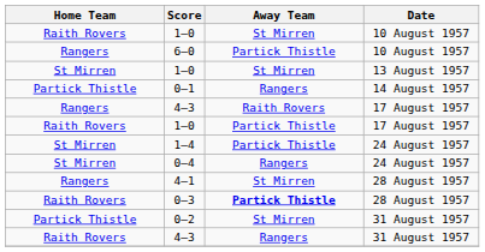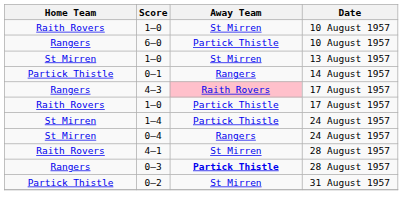4–3 / 17 August 1957 | Away Team: no background -> pink background
4–1 | Home Team: Rangers -> Raith Rovers
0–3 | Home Team: Raith Rovers -> Rangers
- row: Raith Rovers | 4–3 | Rangers | 31 August 1957
